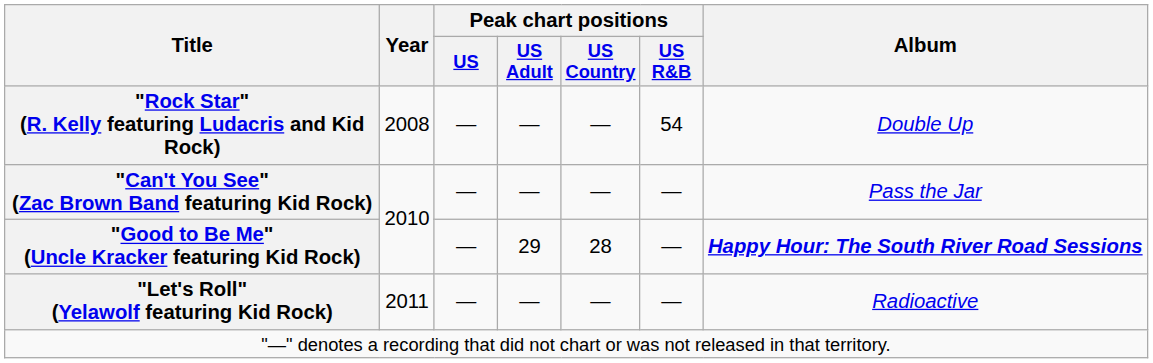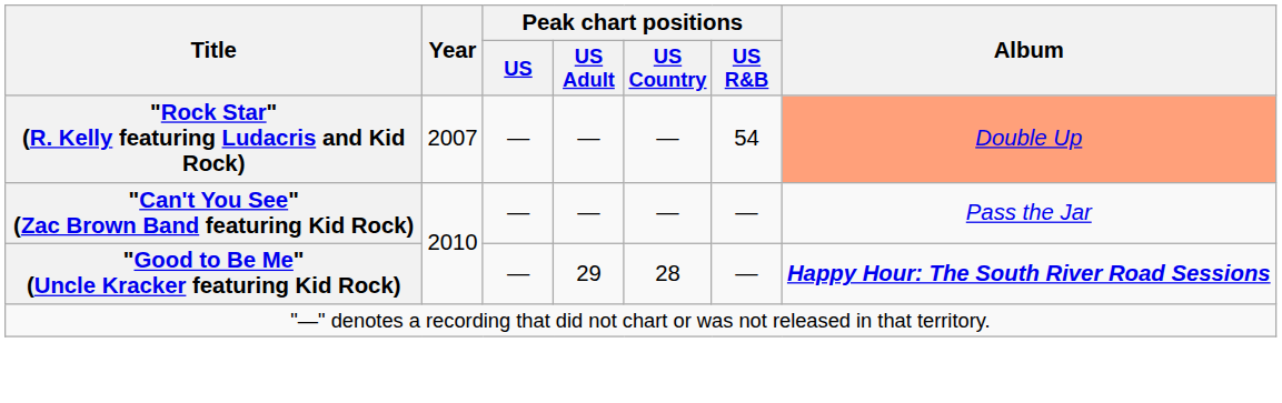"Rock Star" (R. Kelly featuring Ludacris and Kid Rock) | Year: 2008 -> 2007
"Rock Star" (R. Kelly featuring Ludacris and Kid Rock) | Album: no background -> lightsalmon background
- row: "Let's Roll" (Yelawolf featuring Kid Rock) | 2011 | — | — | — | — | Radioactive
